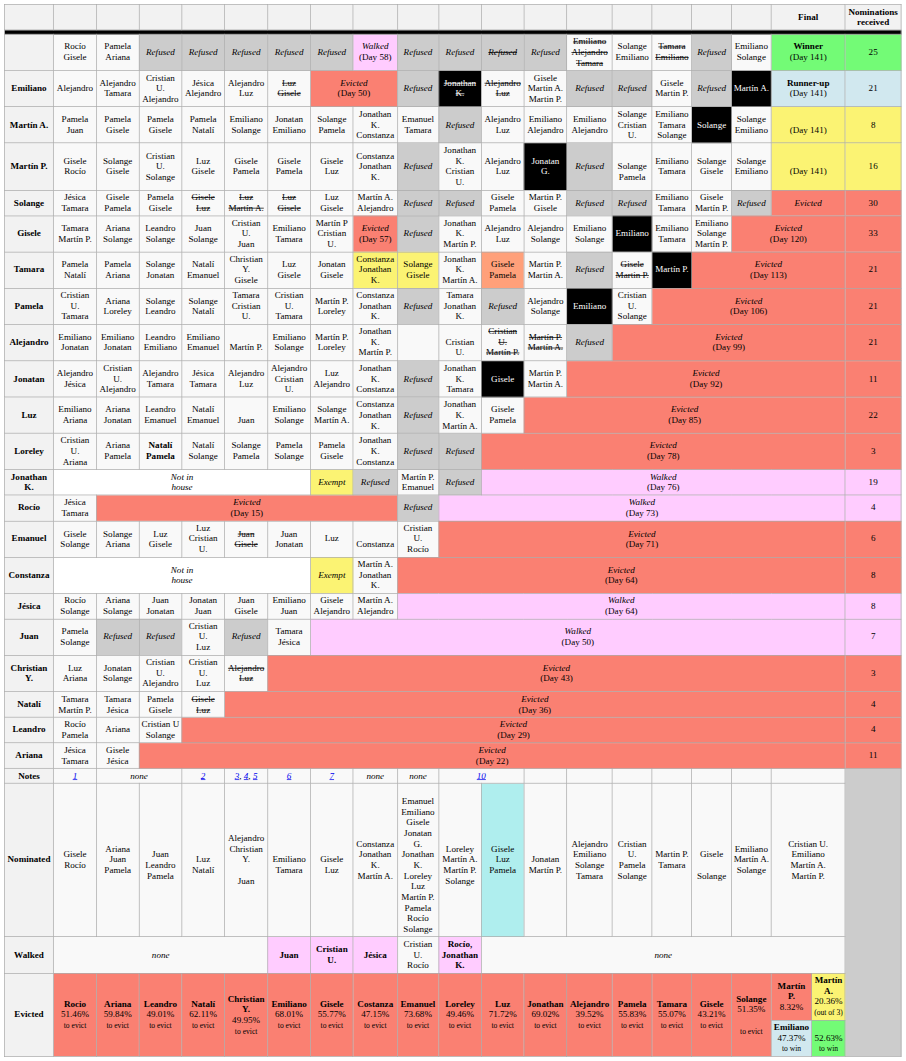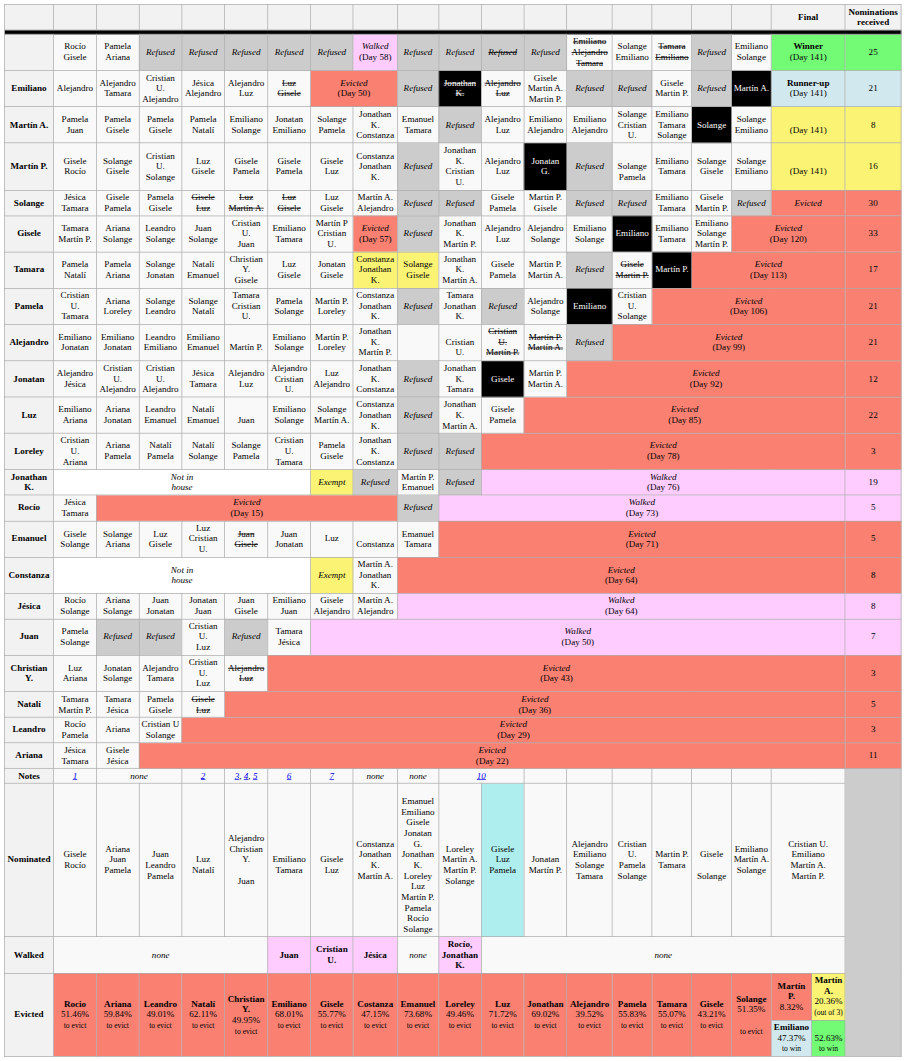Tamara | column 12: lightsalmon background -> no background
Tamara | Nominations received: 21 -> 17
Pamela | column 7: Cristian U. Tamara -> Pamela Solange
Jonatan | column 4: Alejandro Tamara -> Cristian U. Alejandro
Jonatan | Nominations received: 11 -> 12
Loreley | column 4: bold -> normal
Loreley | column 7: Pamela Solange -> Cristian U. Tamara
Rocío | Nominations received: 4 -> 5
Emanuel | column 10: Cristian U. Rocío -> Emanuel Tamara
Emanuel | Nominations received: 6 -> 5
Christian Y. | column 4: Cristian U. Alejandro -> Alejandro Tamara
Natalí | Nominations received: 4 -> 5
Leandro | Nominations received: 4 -> 3
Walked | column 10: Cristian U. Rocío -> none
